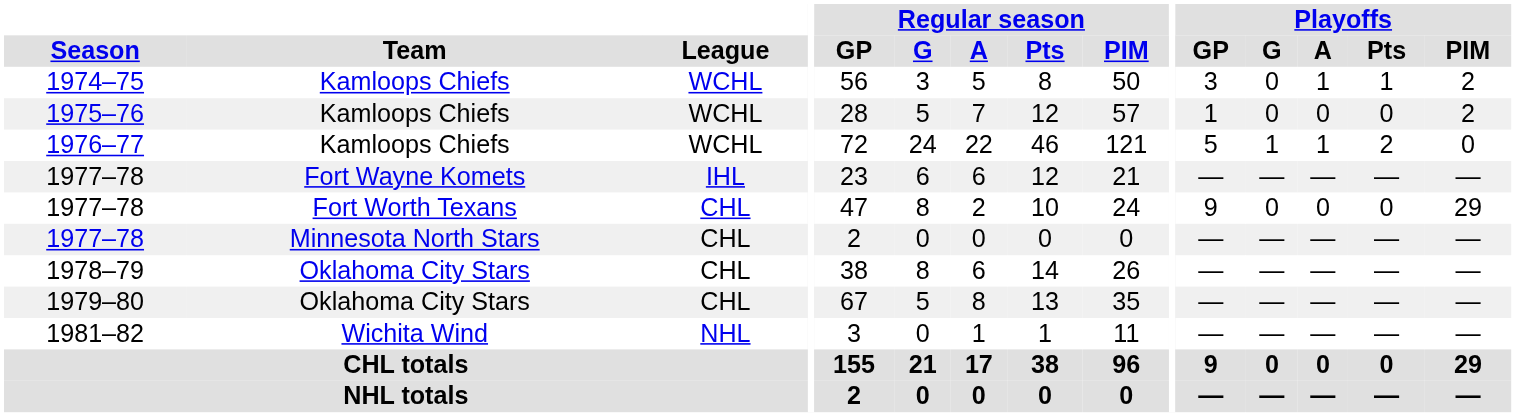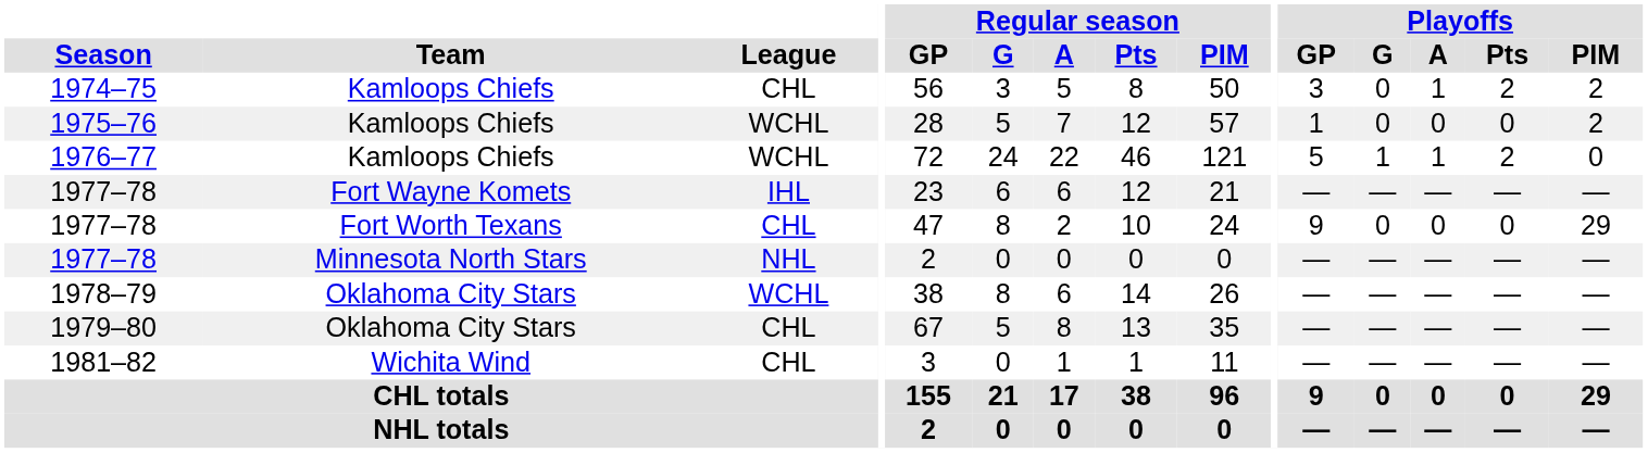1974–75 | League: WCHL -> CHL
1974–75 | Playoffs / Pts: 1 -> 2
1977–78 / Minnesota North Stars | League: CHL -> NHL
1978–79 | League: CHL -> WCHL
1981–82 | League: NHL -> CHL
